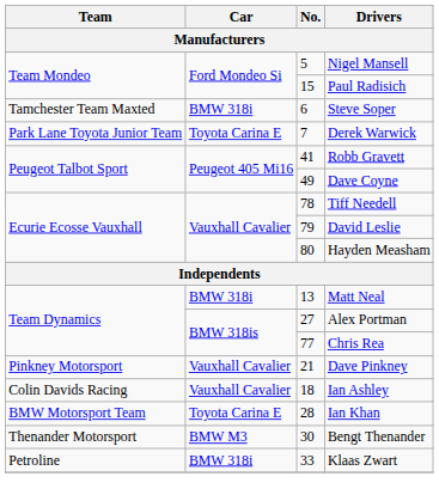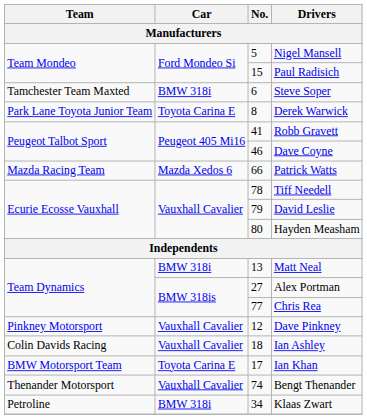Derek Warwick | No.: 7 -> 8
Dave Coyne | No.: 49 -> 46
+ row: Mazda Racing Team | Mazda Xedos 6 | 66 | Patrick Watts
Dave Pinkney | No.: 21 -> 12
Ian Khan | No.: 28 -> 17
Bengt Thenander | Car: BMW M3 -> Vauxhall Cavalier
Bengt Thenander | No.: 30 -> 74
Klaas Zwart | No.: 33 -> 34
